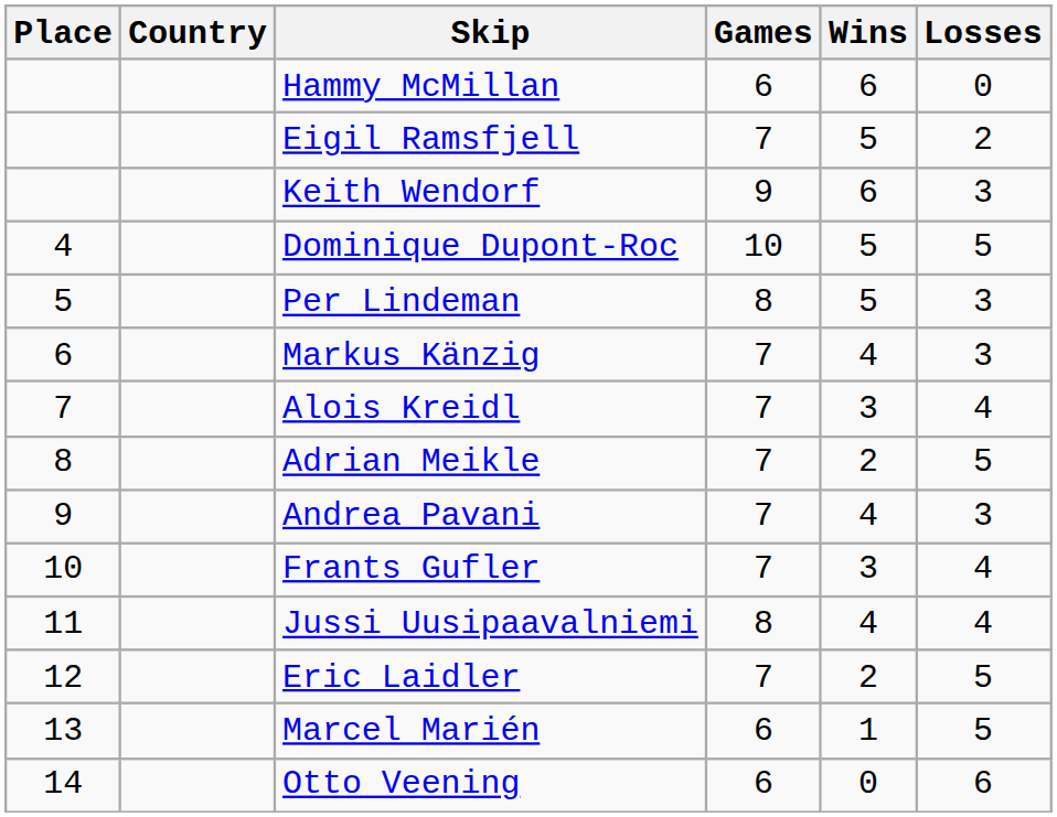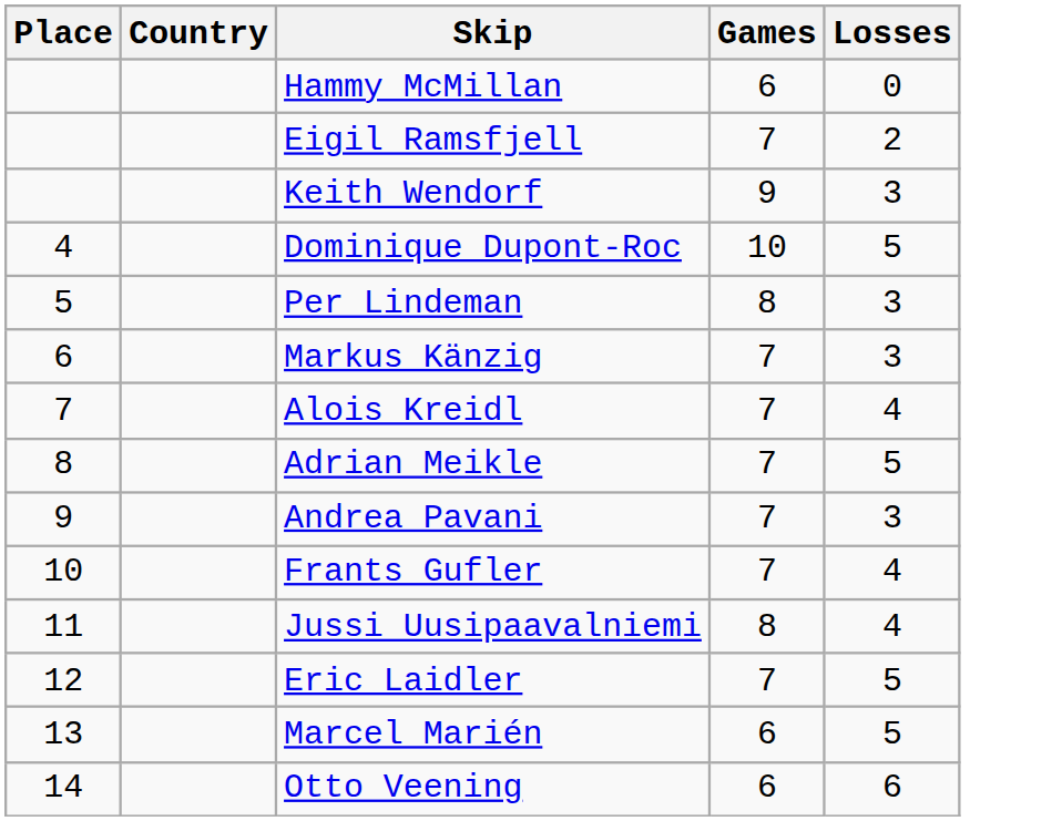- column: Wins | 6 | 5 | 6 | 5 | 5 | 4 | 3 | 2 | 4 | 3 | 4 | 2 | 1 | 0
